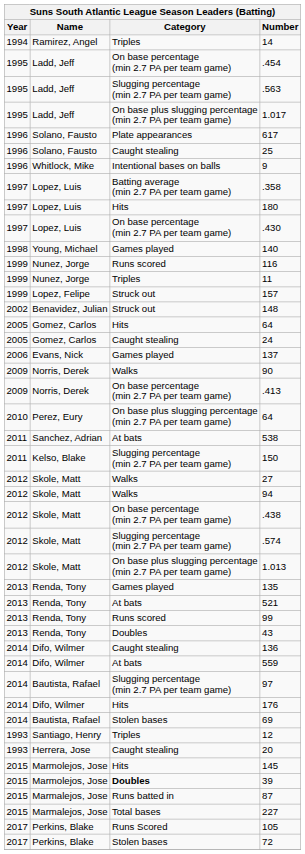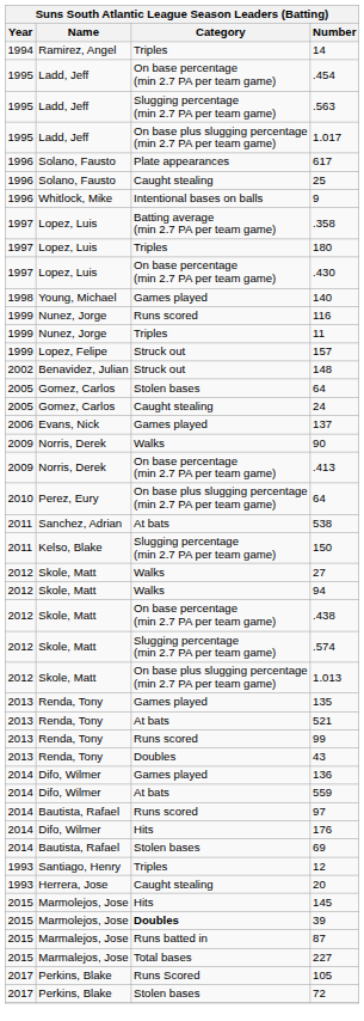180 | Category: Hits -> Triples
Gomez, Carlos / 64 | Category: Hits -> Stolen bases
136 | Category: Caught stealing -> Games played
97 | Category: Slugging percentage (min 2.7 PA per team game) -> Runs scored
